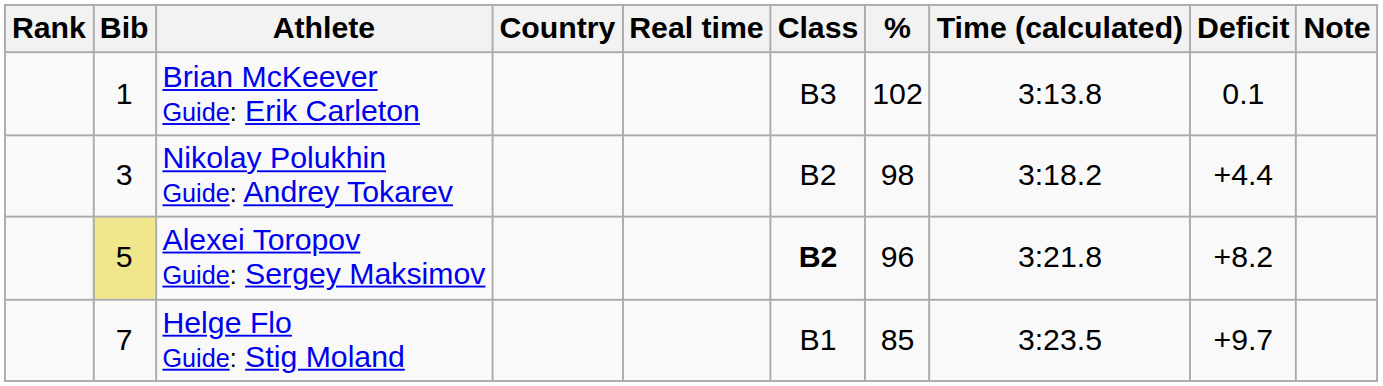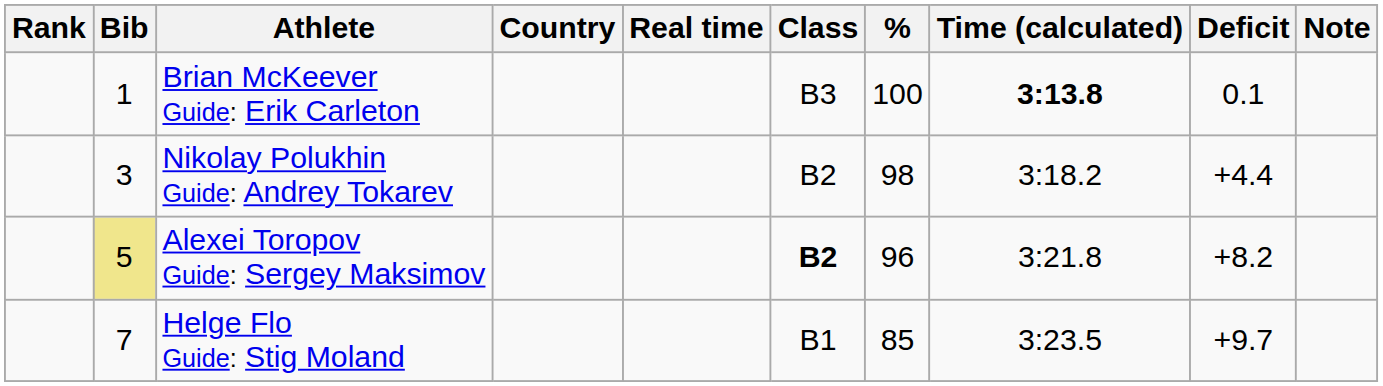Brian McKeever Guide: Erik Carleton | %: 102 -> 100
Brian McKeever Guide: Erik Carleton | Time (calculated): normal -> bold
